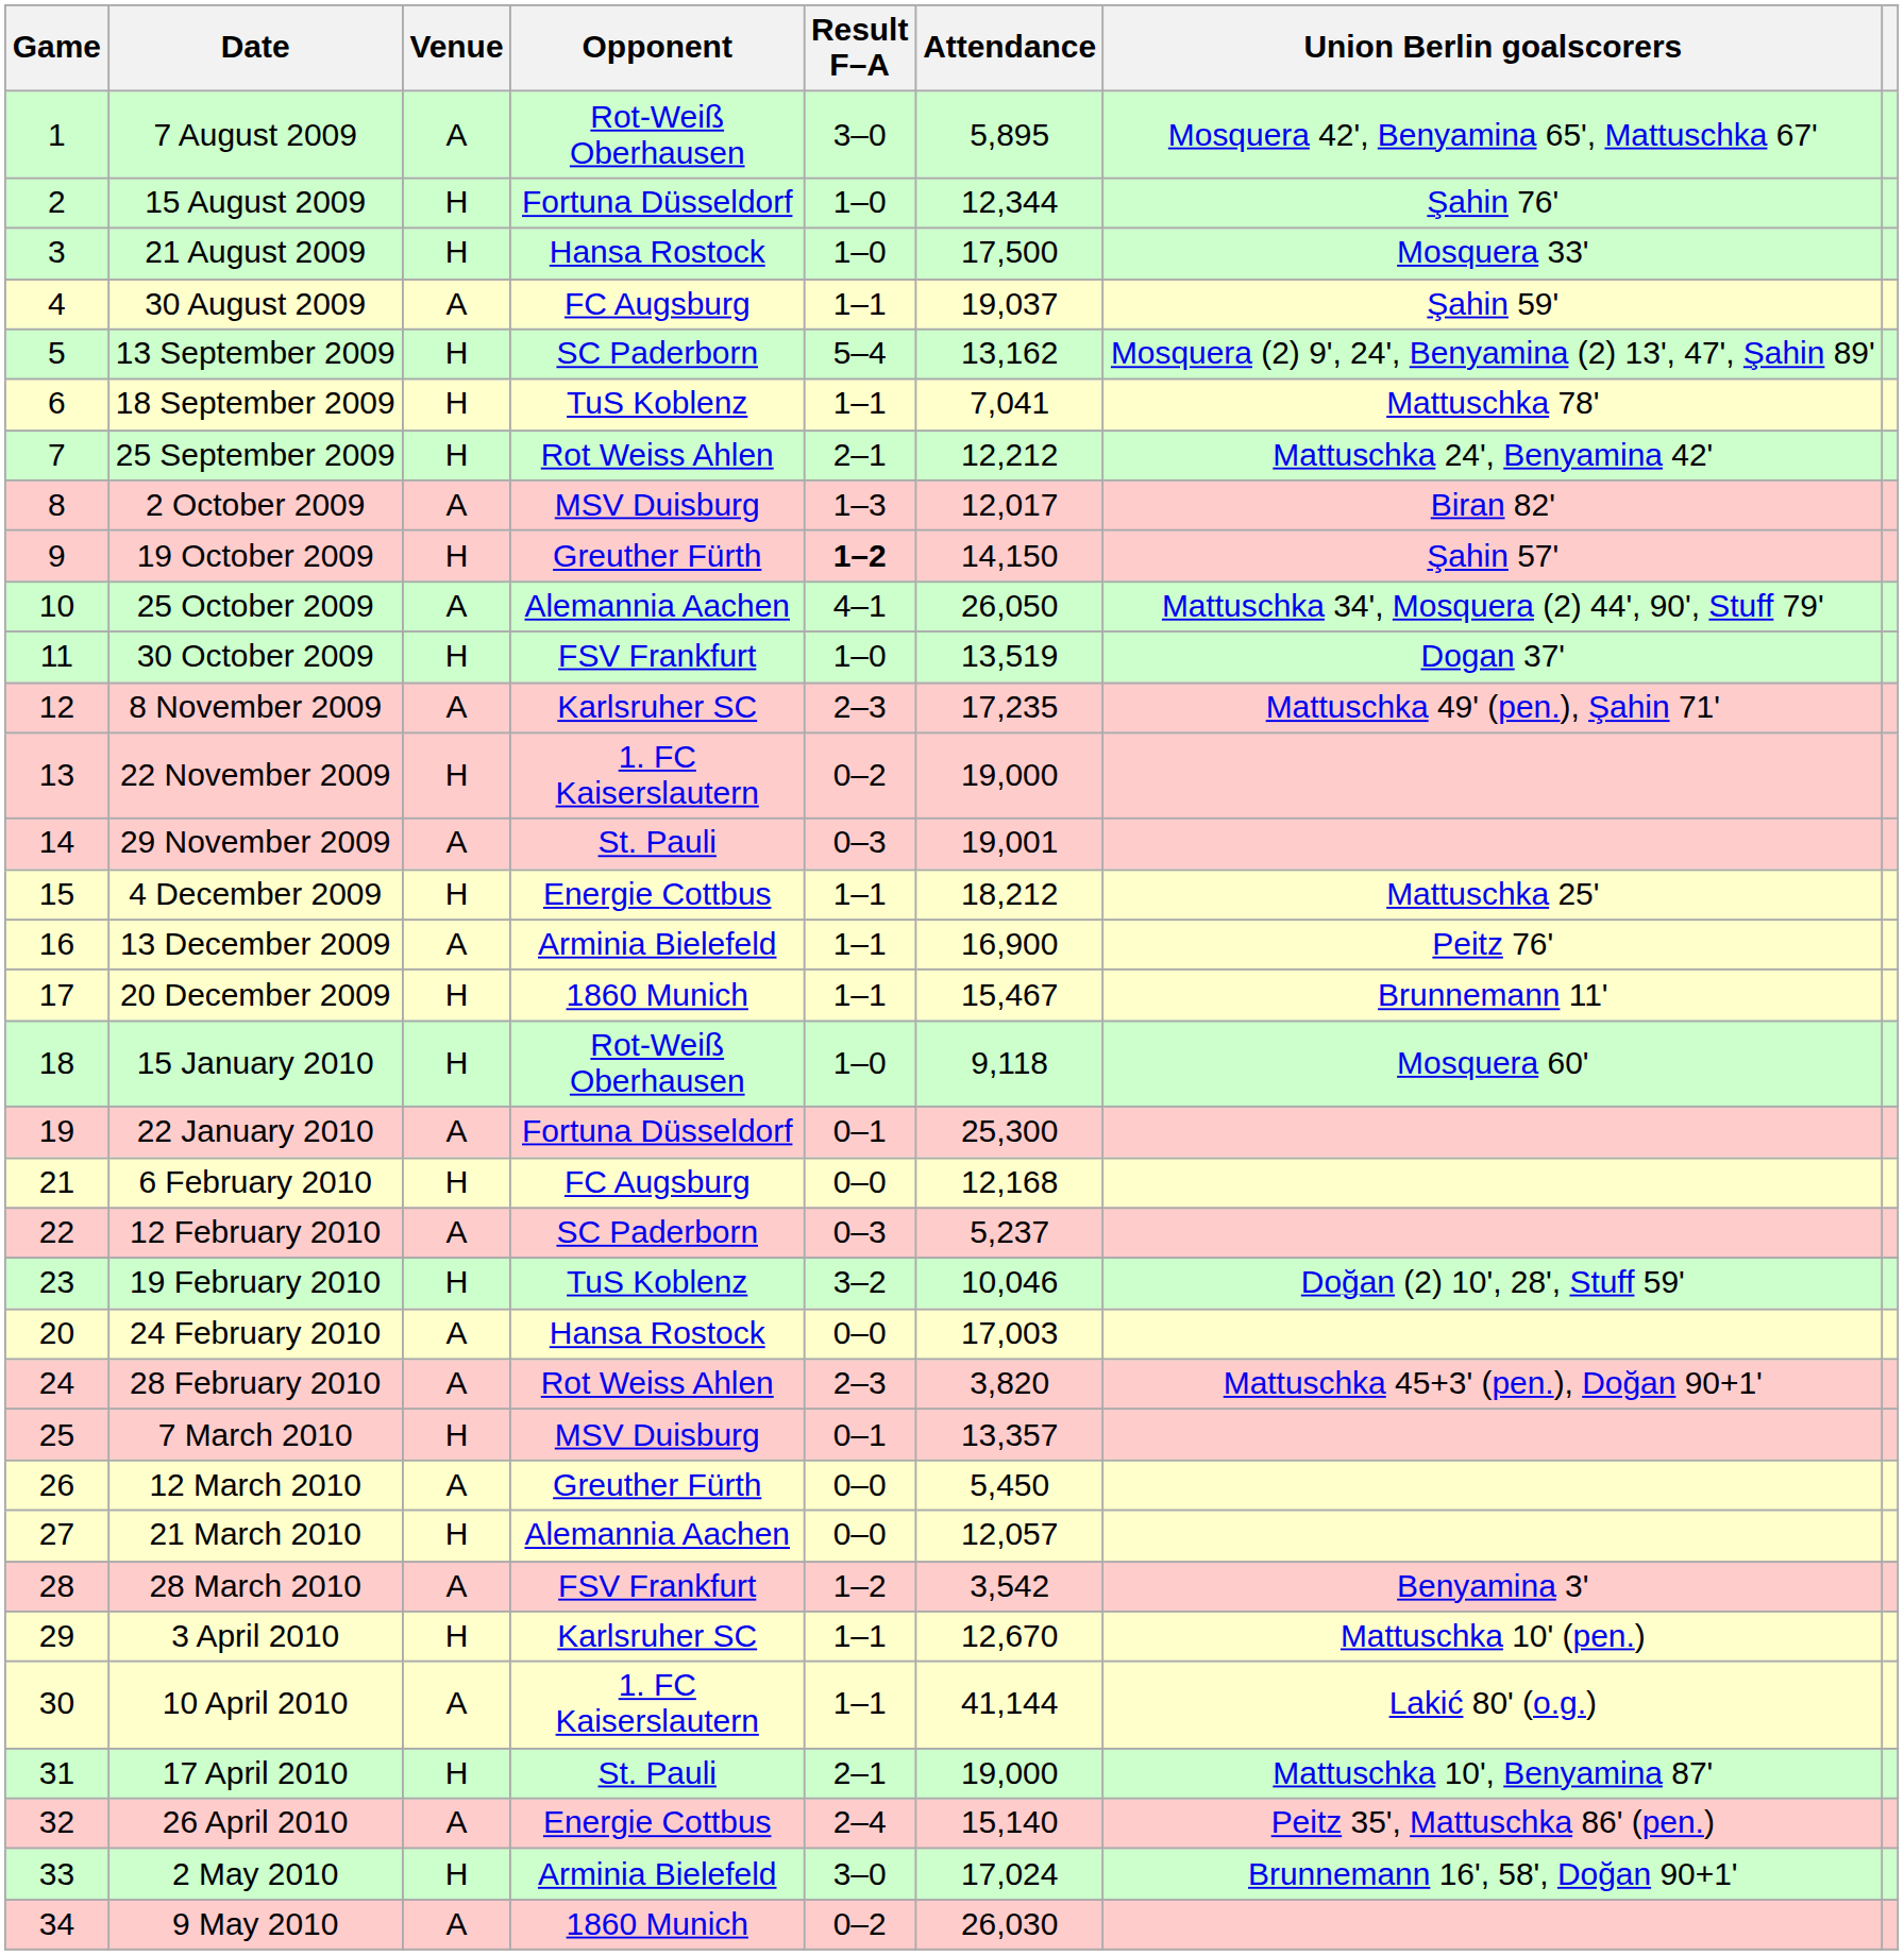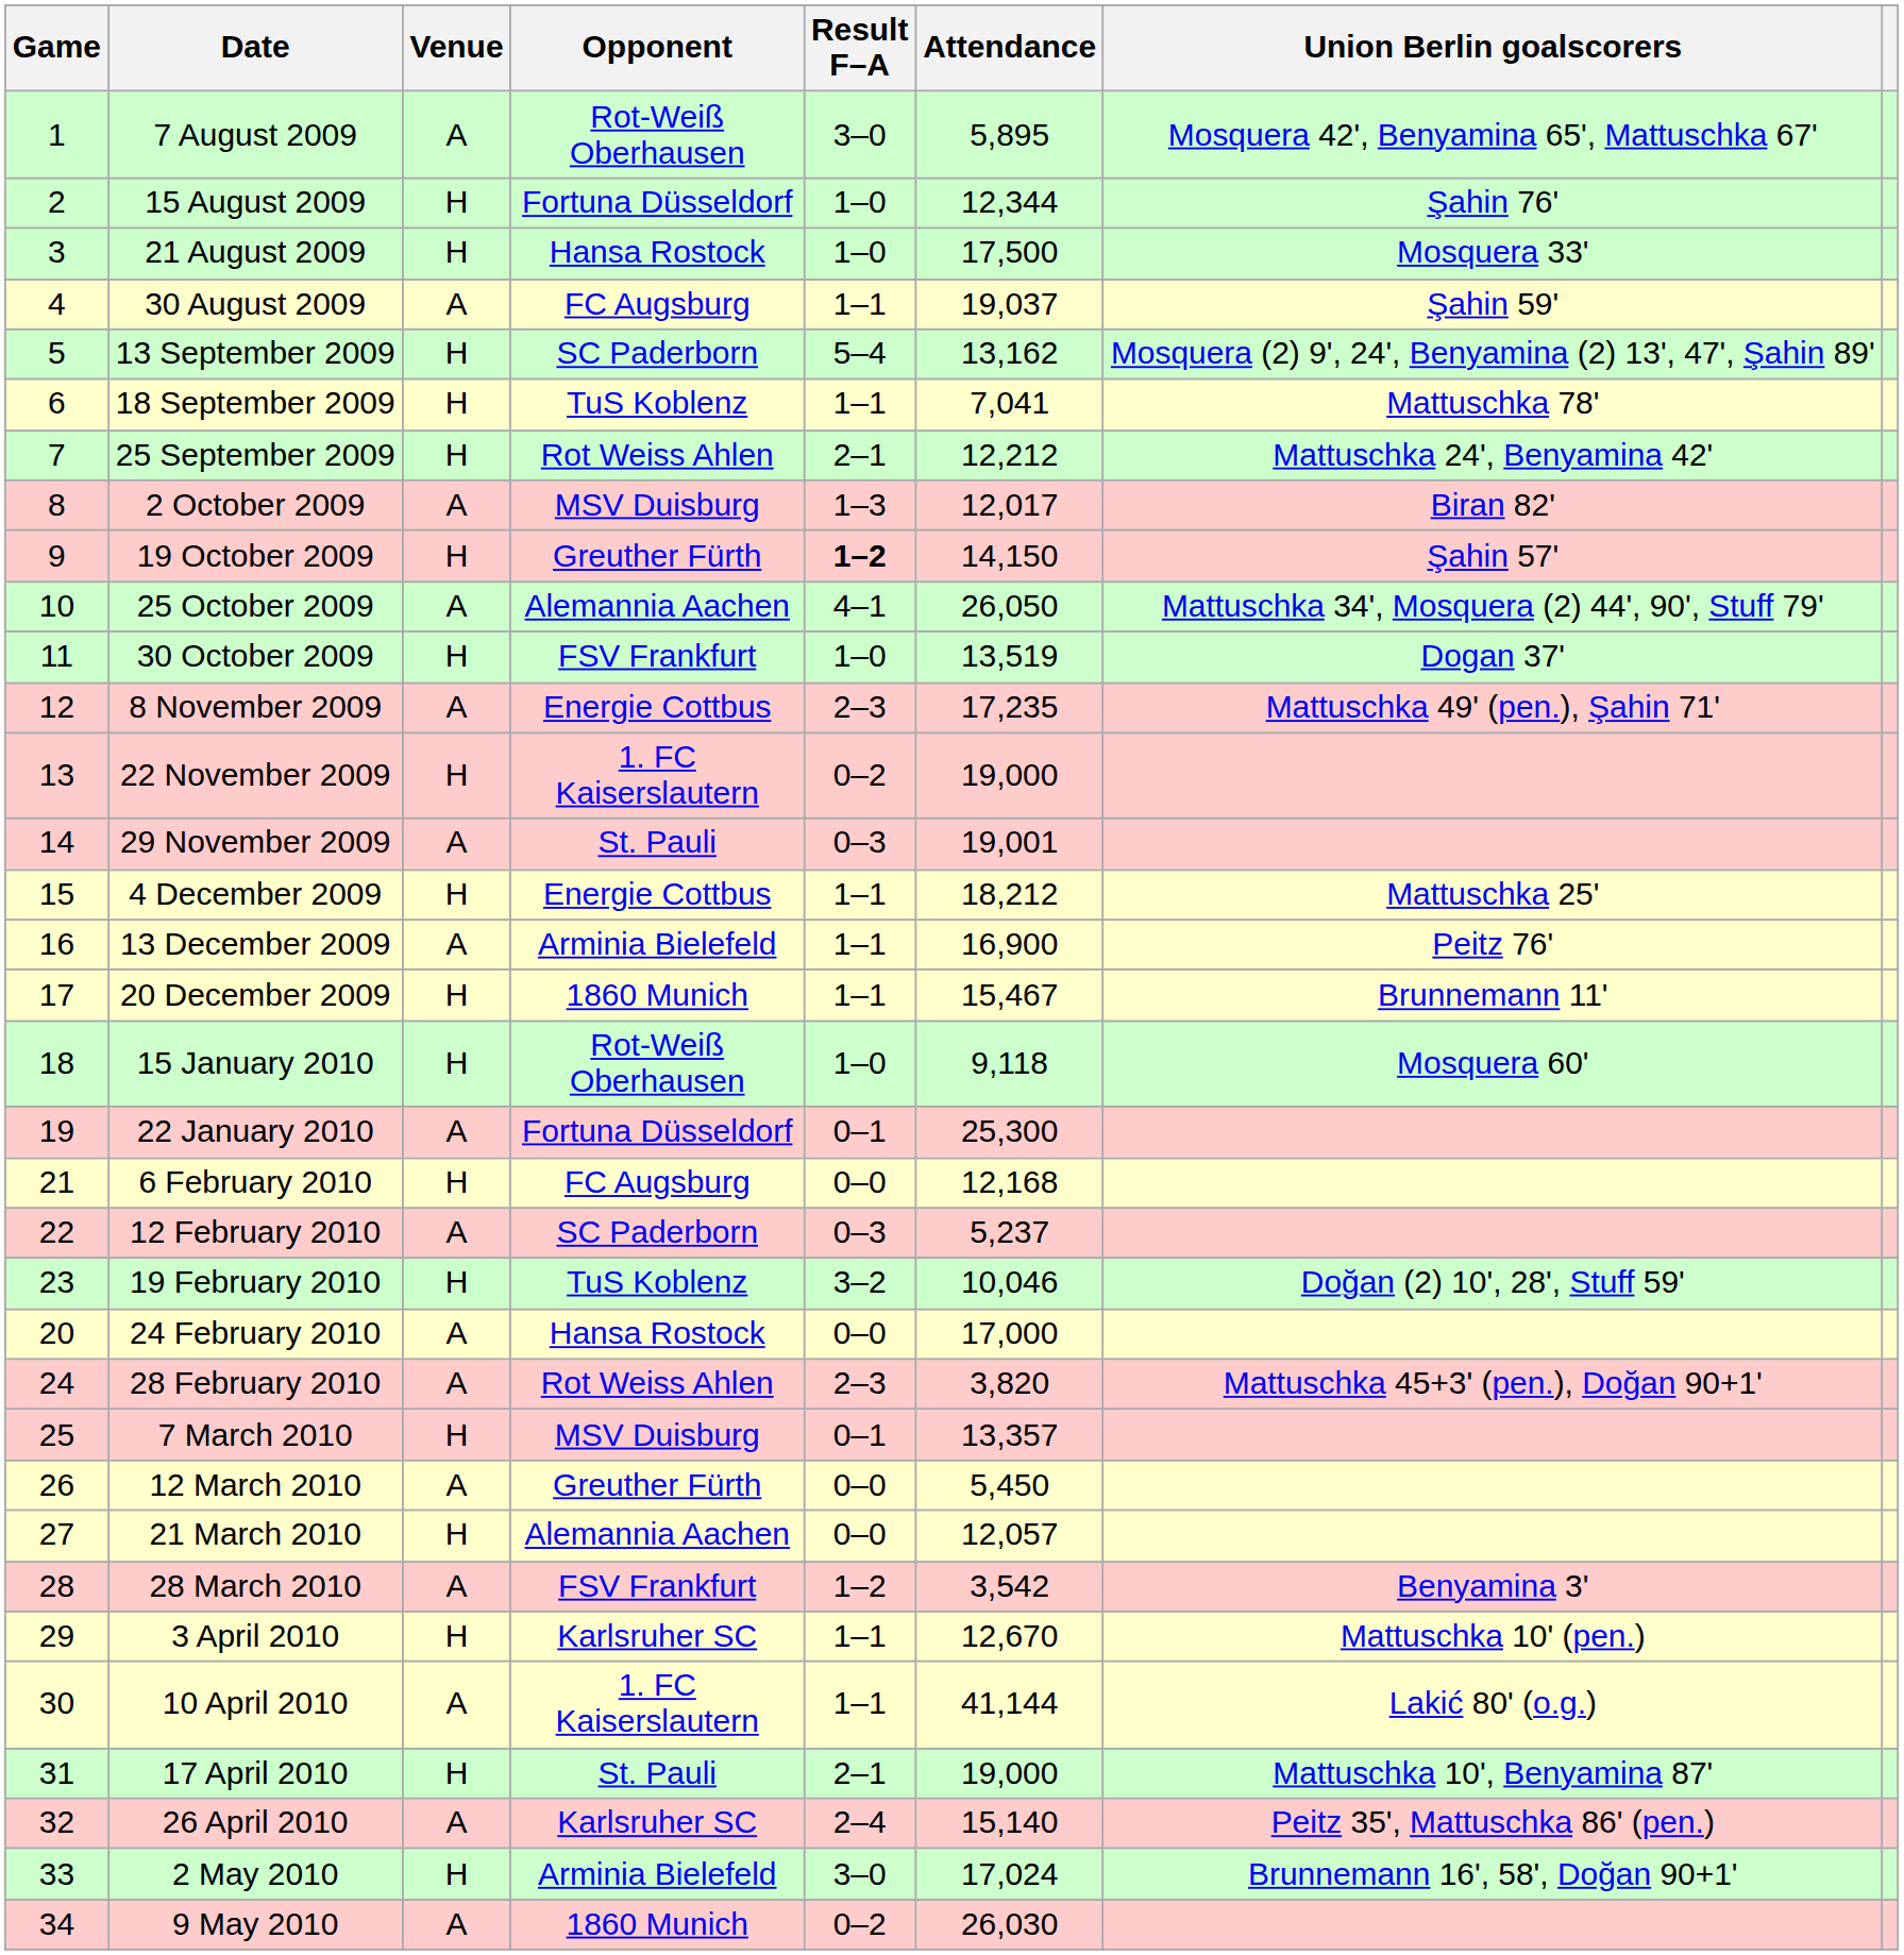8 November 2009 | Opponent: Karlsruher SC -> Energie Cottbus
24 February 2010 | Attendance: 17,003 -> 17,000
26 April 2010 | Opponent: Energie Cottbus -> Karlsruher SC
